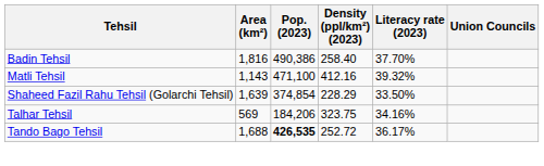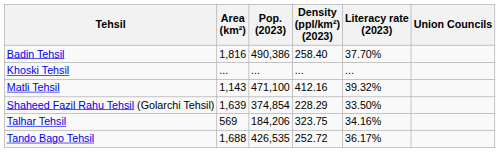+ row: Khoski Tehsil | ... | ... | ... | ...
Tando Bago Tehsil | Pop. (2023): bold -> normal
